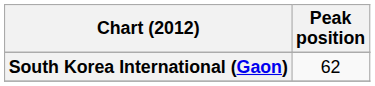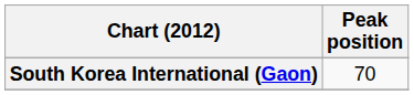South Korea International (Gaon) | Peak position: 62 -> 70
